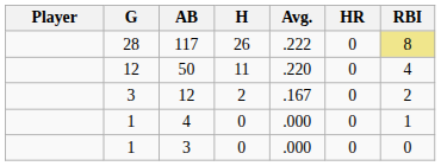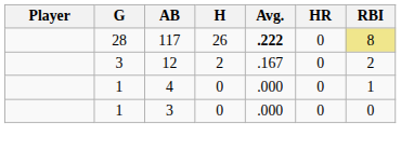117 | Avg.: normal -> bold
- row: 12 | 50 | 11 | .220 | 0 | 4
